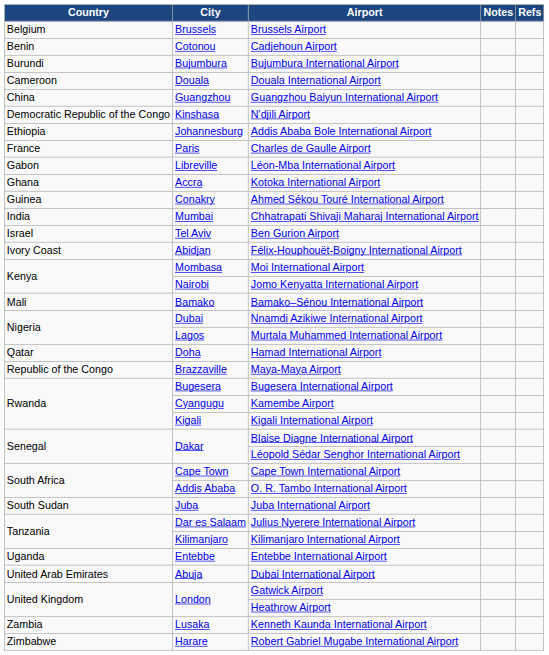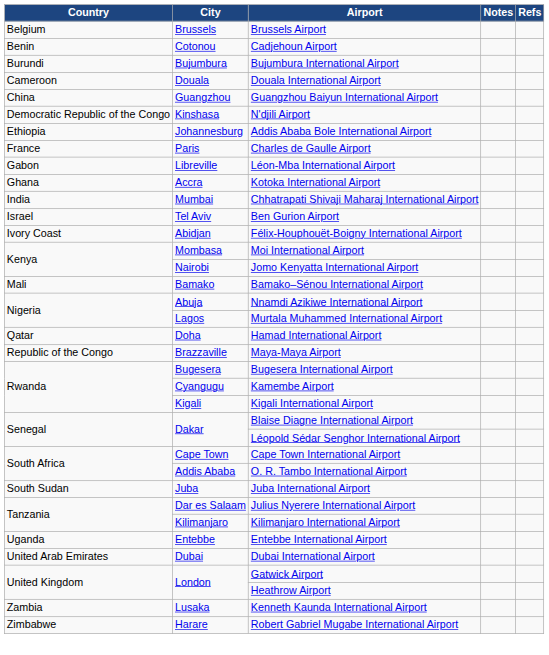- row: Guinea | Conakry | Ahmed Sékou Touré International Airport
Nnamdi Azikiwe International Airport | City: Dubai -> Abuja
Dubai International Airport | City: Abuja -> Dubai
